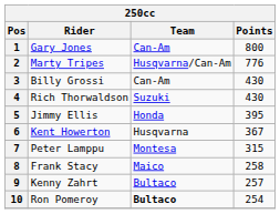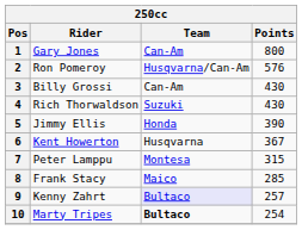2 | Rider: Marty Tripes -> Ron Pomeroy
2 | Points: 776 -> 576
5 | Points: 395 -> 390
8 | Points: 258 -> 285
9 | Team: no background -> lavender background
10 | Rider: Ron Pomeroy -> Marty Tripes
